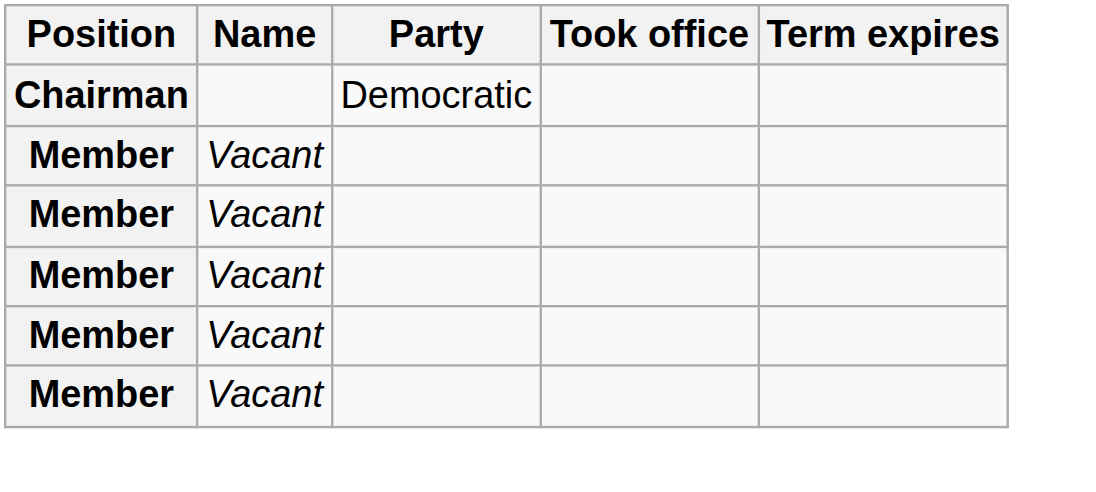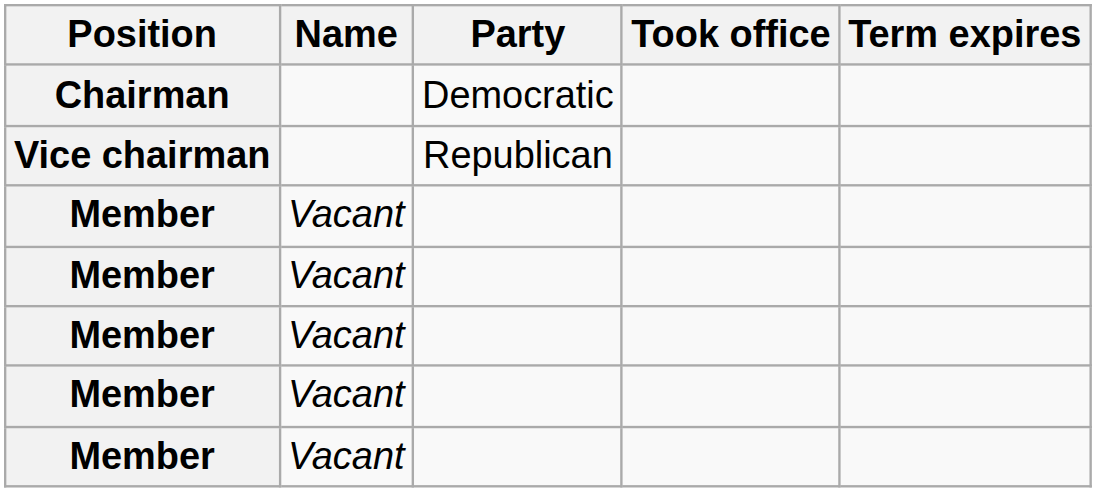+ row: Vice chairman | Republican
